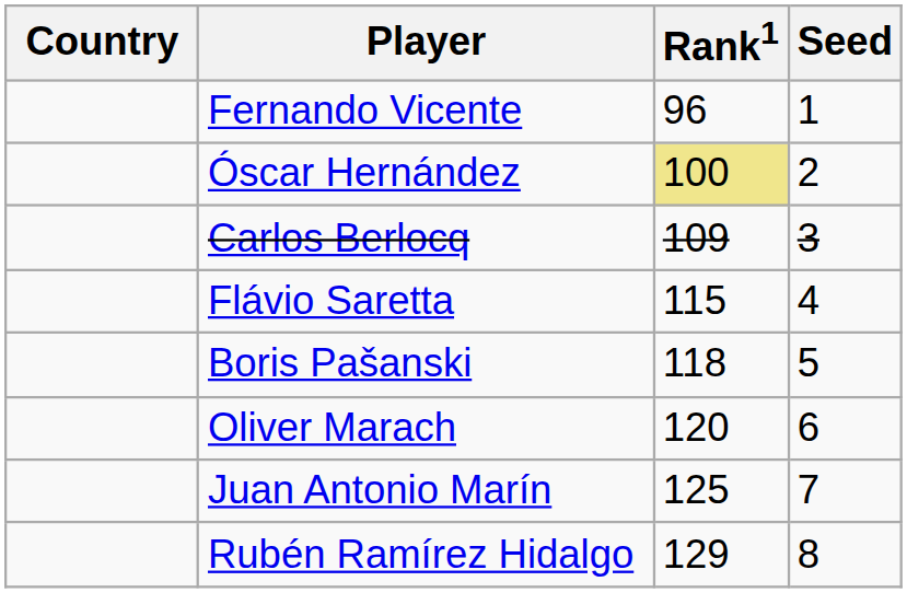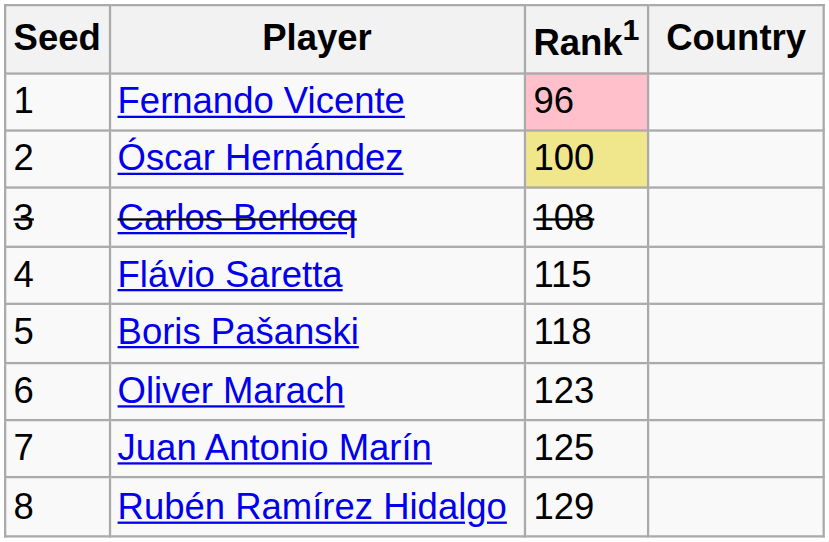columns swapped: Country <-> Seed
Fernando Vicente | Rank1: no background -> pink background
Carlos Berlocq | Rank1: 109 -> 108
Oliver Marach | Rank1: 120 -> 123
